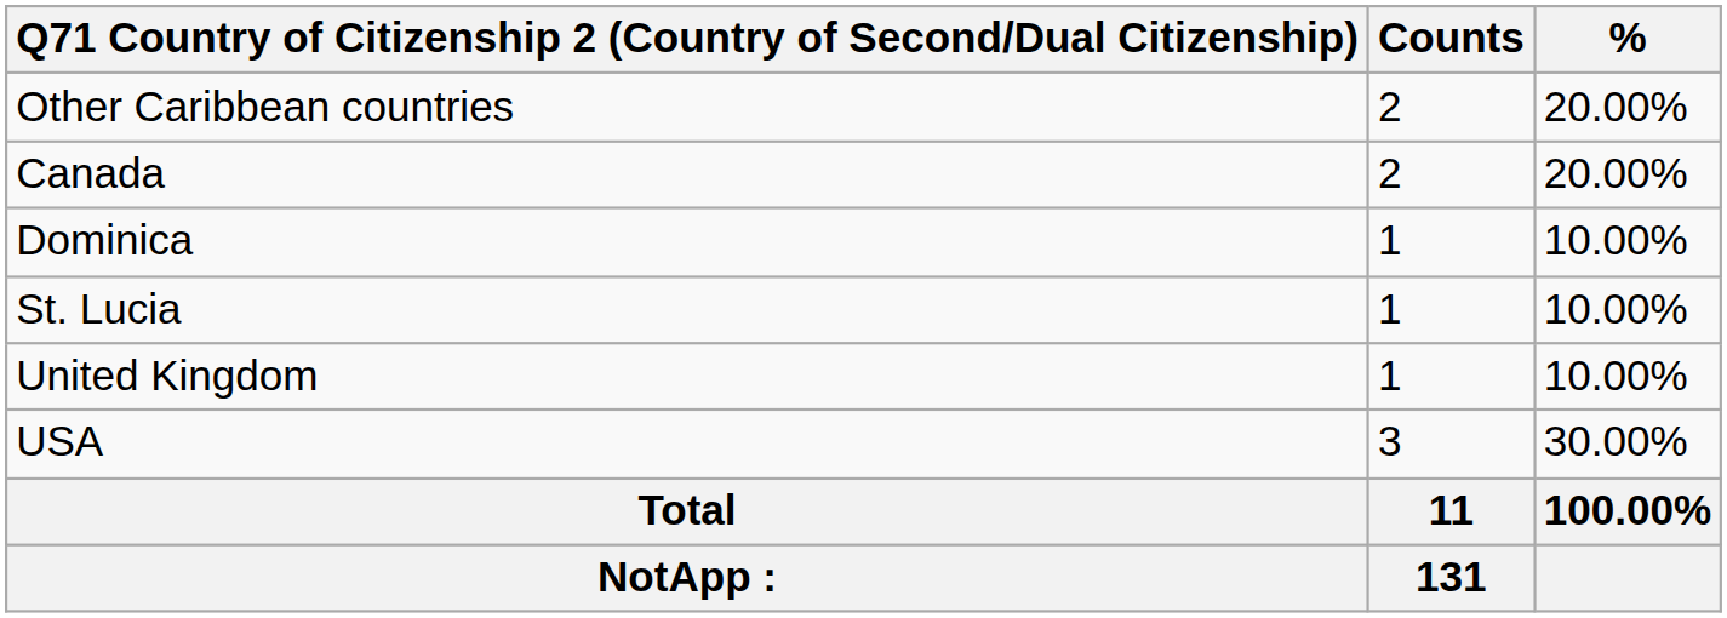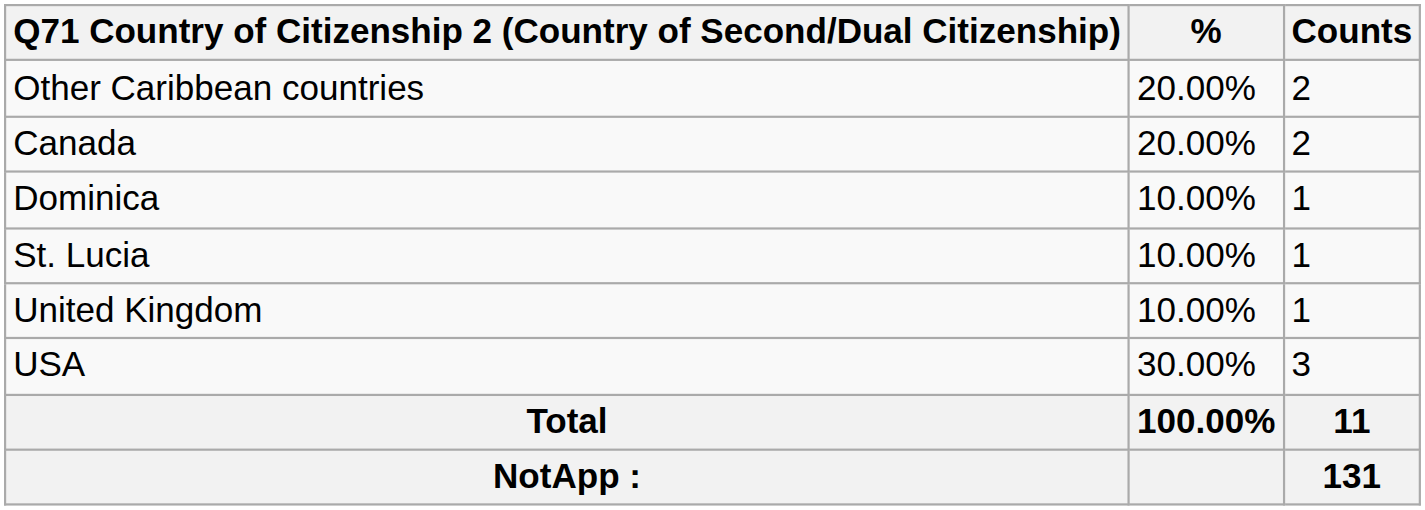columns swapped: Counts <-> %
